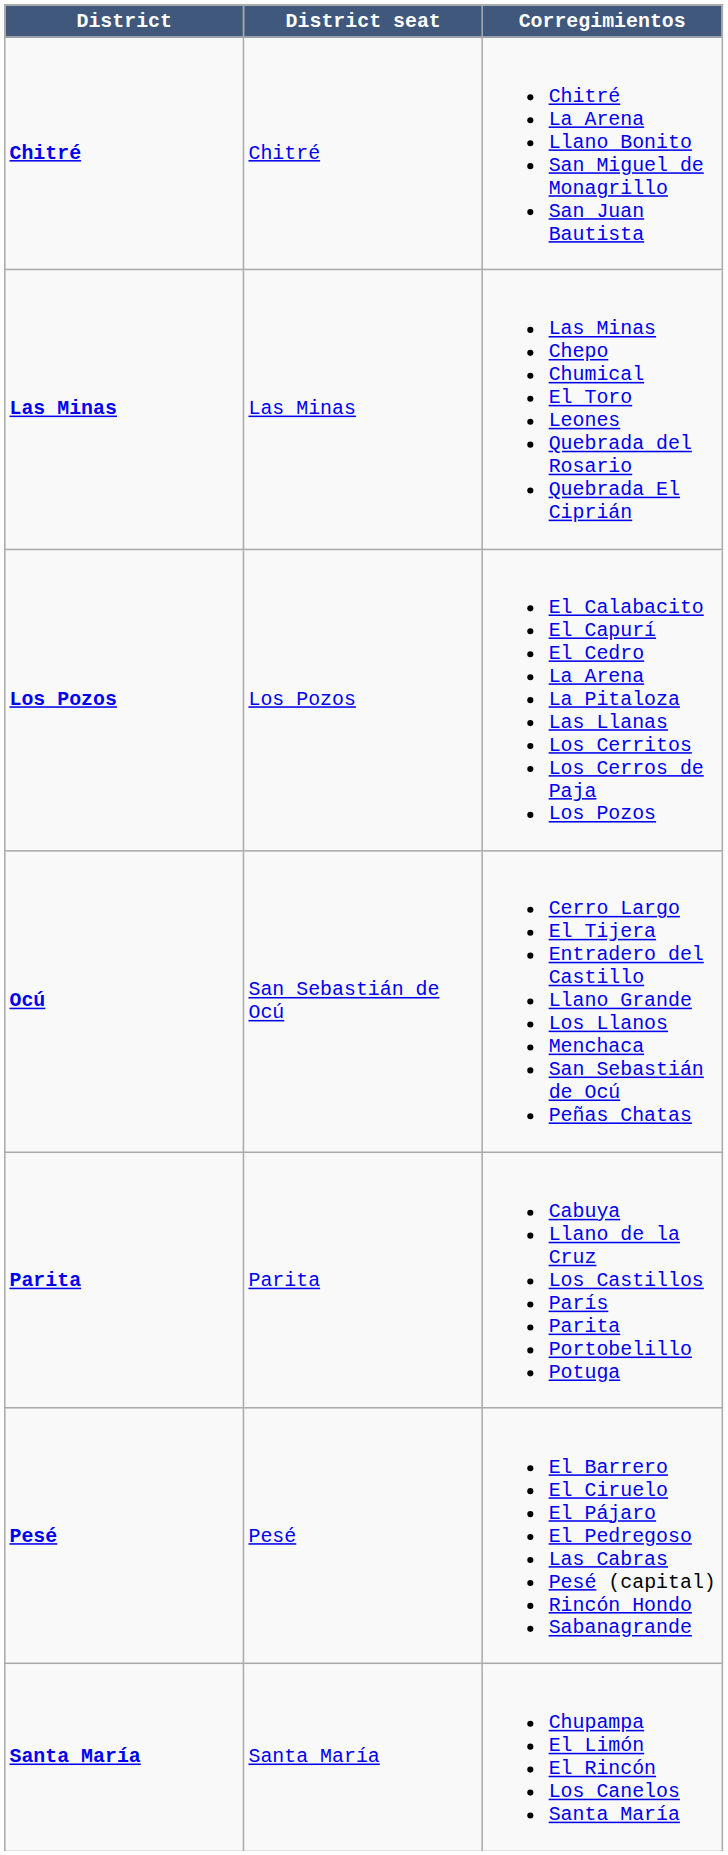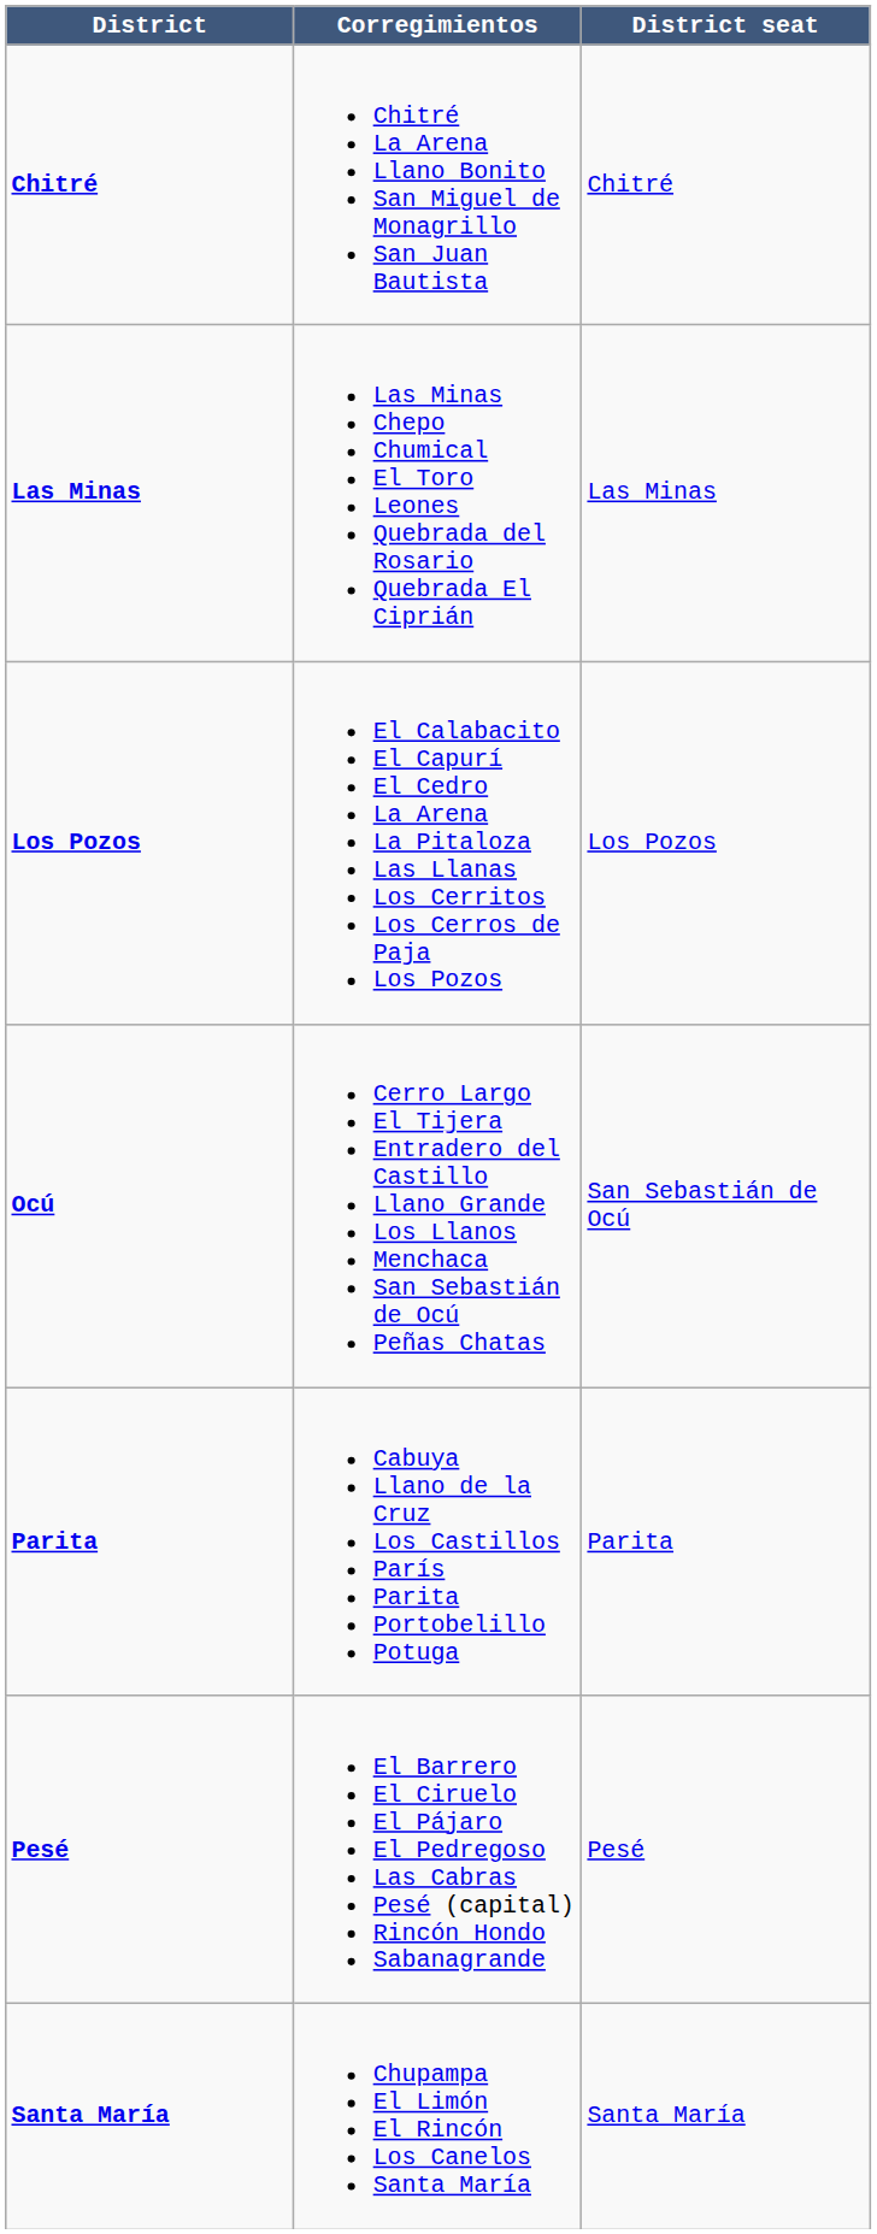columns swapped: Corregimientos <-> District seat
